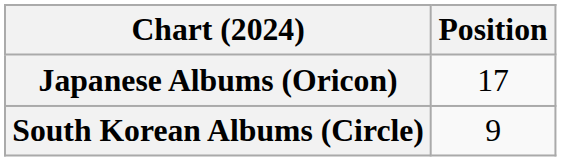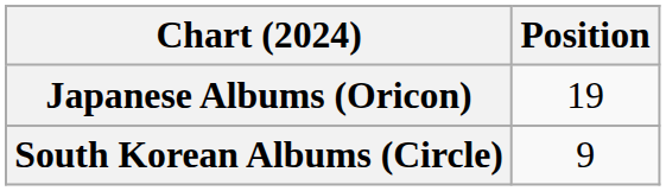Japanese Albums (Oricon) | Position: 17 -> 19
